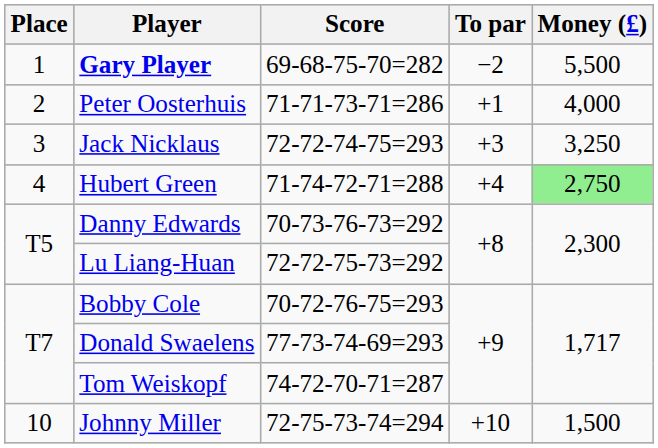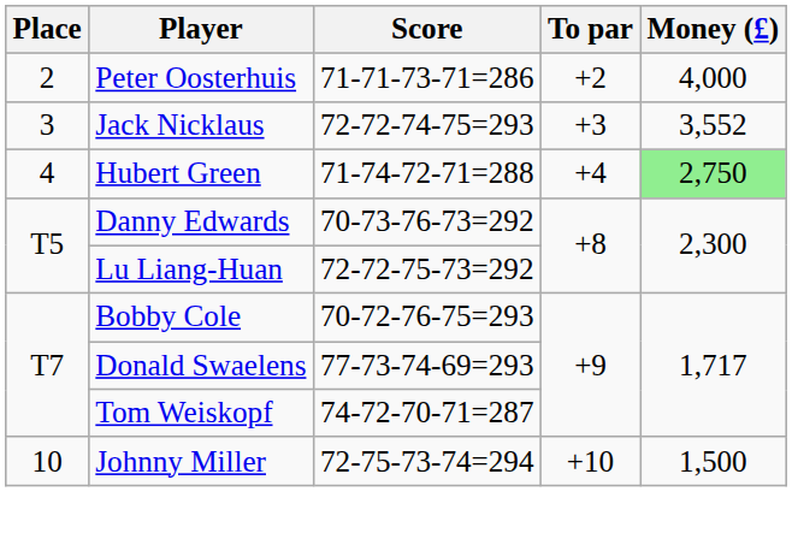- row: 1 | Gary Player | 69-68-75-70=282 | −2 | 5,500
Peter Oosterhuis | To par: +1 -> +2
Jack Nicklaus | Money (£): 3,250 -> 3,552
